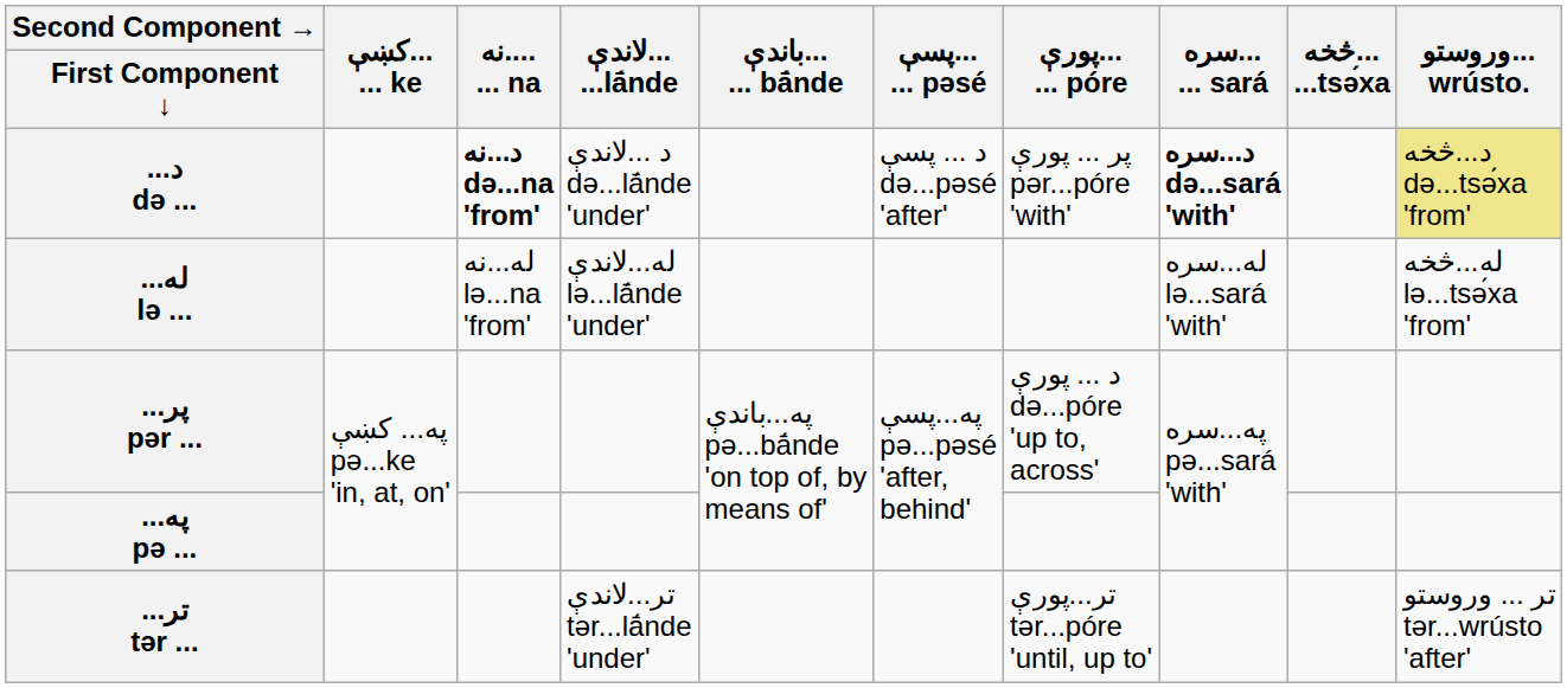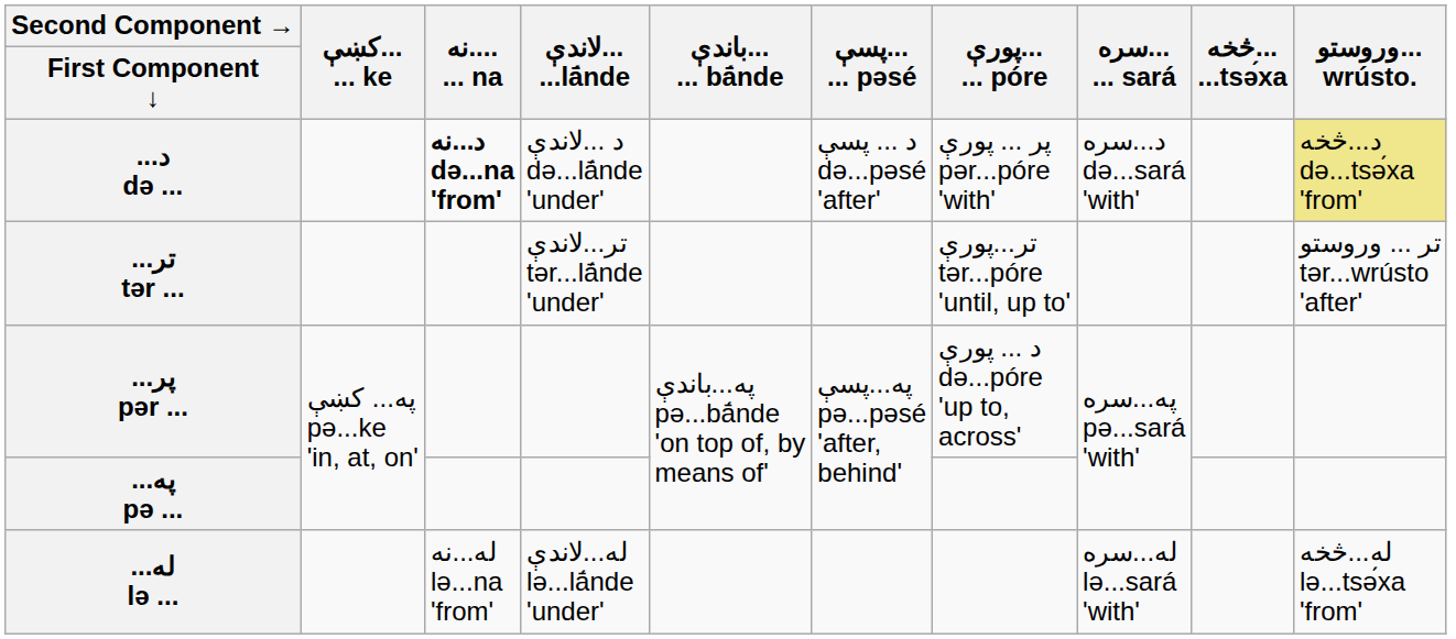...د də ... | سره... ... sará: bold -> normal
rows swapped: ...له lə ... <-> ...تر tər ...
